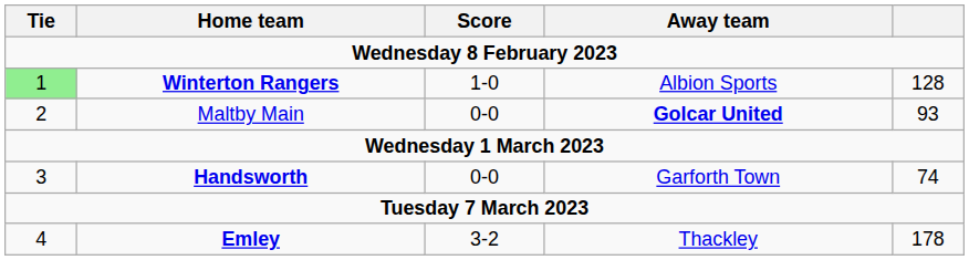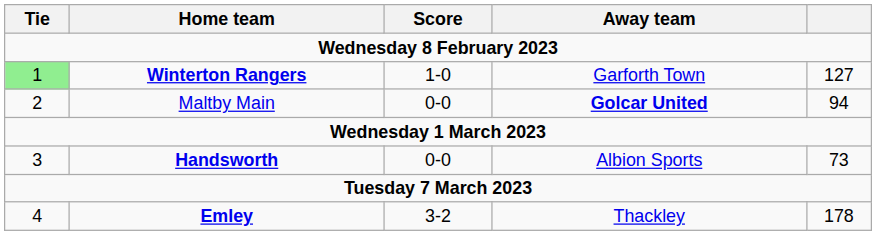Winterton Rangers | Away team: Albion Sports -> Garforth Town
Winterton Rangers | column 5: 128 -> 127
Maltby Main | column 5: 93 -> 94
Handsworth | Away team: Garforth Town -> Albion Sports
Handsworth | column 5: 74 -> 73
